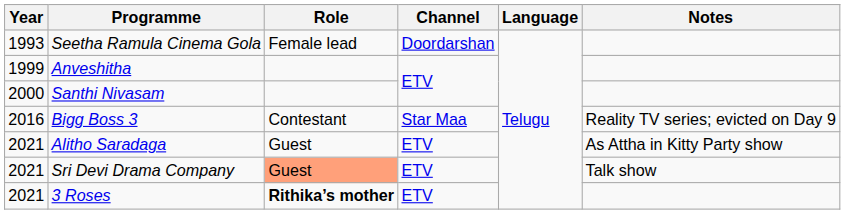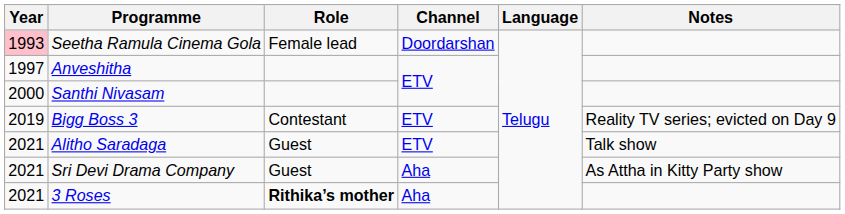Seetha Ramula Cinema Gola | Year: no background -> pink background
Anveshitha | Year: 1999 -> 1997
Bigg Boss 3 | Year: 2016 -> 2019
Bigg Boss 3 | Channel: Star Maa -> ETV
Alitho Saradaga | Notes: As Attha in Kitty Party show -> Talk show
Sri Devi Drama Company | Role: lightsalmon background -> no background
Sri Devi Drama Company | Channel: ETV -> Aha
Sri Devi Drama Company | Notes: Talk show -> As Attha in Kitty Party show
3 Roses | Channel: ETV -> Aha
